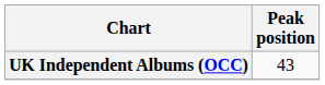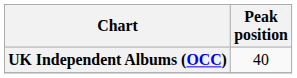UK Independent Albums (OCC) | Peak position: 43 -> 40
